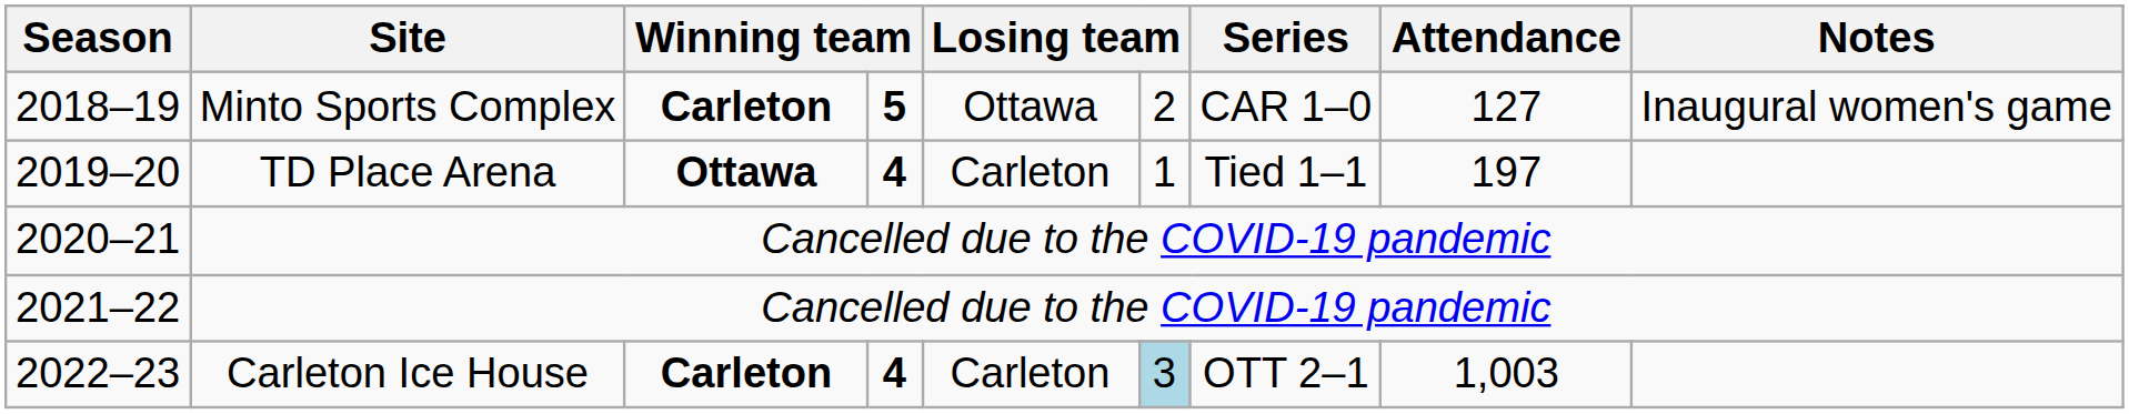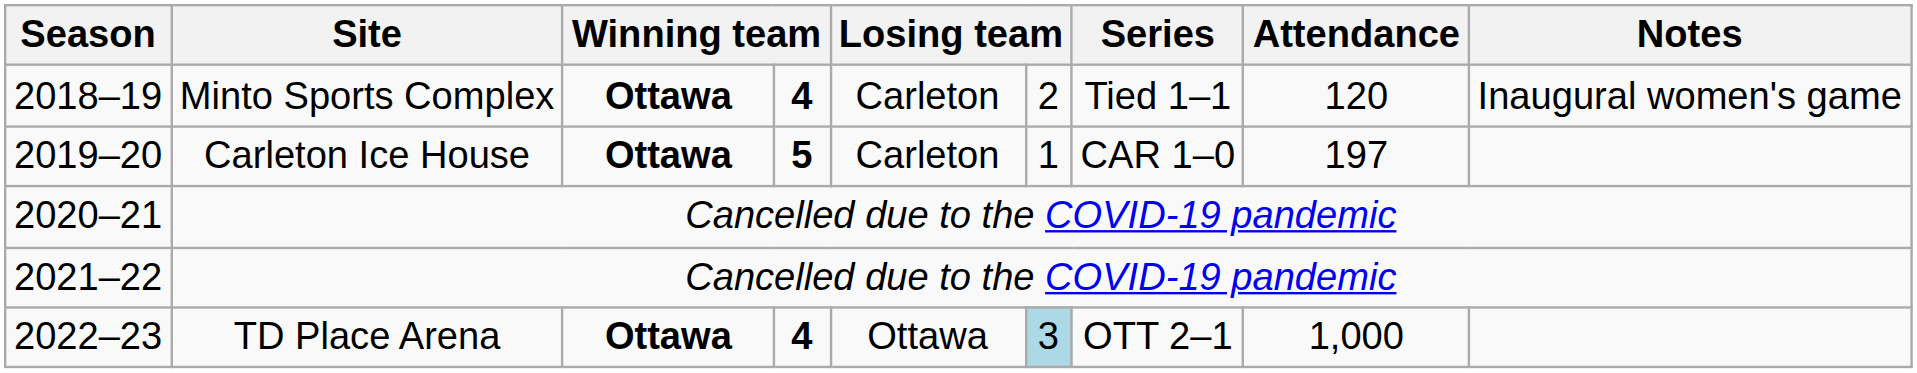2018–19 | column 3: Carleton -> Ottawa
2018–19 | column 4: 5 -> 4
2018–19 | column 5: Ottawa -> Carleton
2018–19 | Series: CAR 1–0 -> Tied 1–1
2018–19 | Attendance: 127 -> 120
2019–20 | Site: TD Place Arena -> Carleton Ice House
2019–20 | column 4: 4 -> 5
2019–20 | Series: Tied 1–1 -> CAR 1–0
2022–23 | Site: Carleton Ice House -> TD Place Arena
2022–23 | column 3: Carleton -> Ottawa
2022–23 | column 5: Carleton -> Ottawa
2022–23 | Attendance: 1,003 -> 1,000
